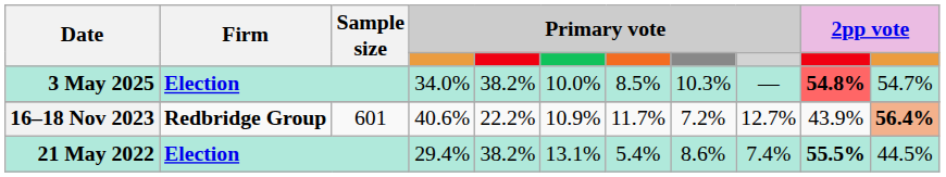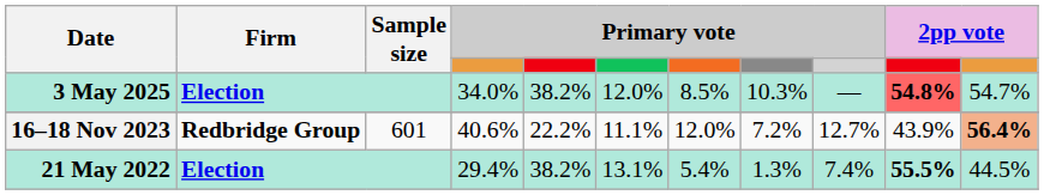3 May 2025 | column 6: 10.0% -> 12.0%
16–18 Nov 2023 | column 6: 10.9% -> 11.1%
16–18 Nov 2023 | column 7: 11.7% -> 12.0%
21 May 2022 | column 8: 8.6% -> 1.3%
